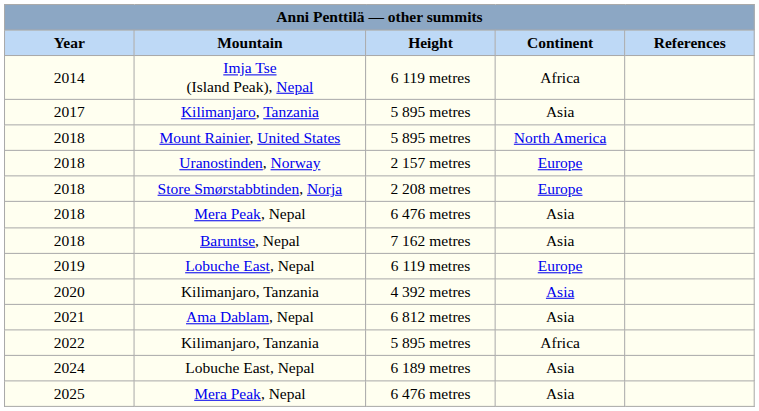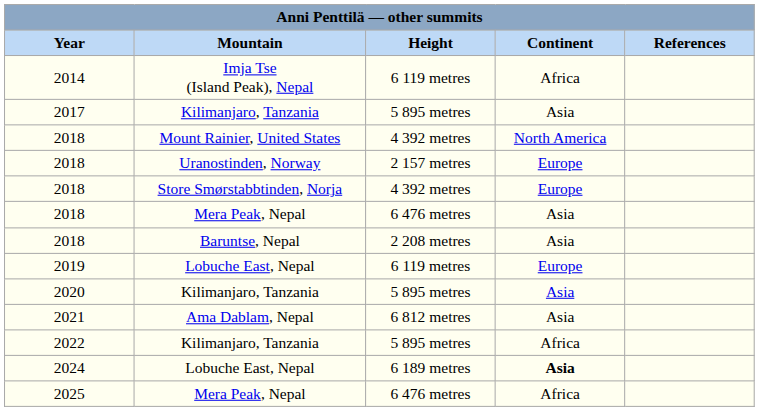2018 / Mount Rainier, United States | Height: 5 895 metres -> 4 392 metres
2018 / Store Smørstabbtinden, Norja | Height: 2 208 metres -> 4 392 metres
2018 / Baruntse, Nepal | Height: 7 162 metres -> 2 208 metres
2020 | Height: 4 392 metres -> 5 895 metres
2024 | Continent: normal -> bold
2025 | Continent: Asia -> Africa
